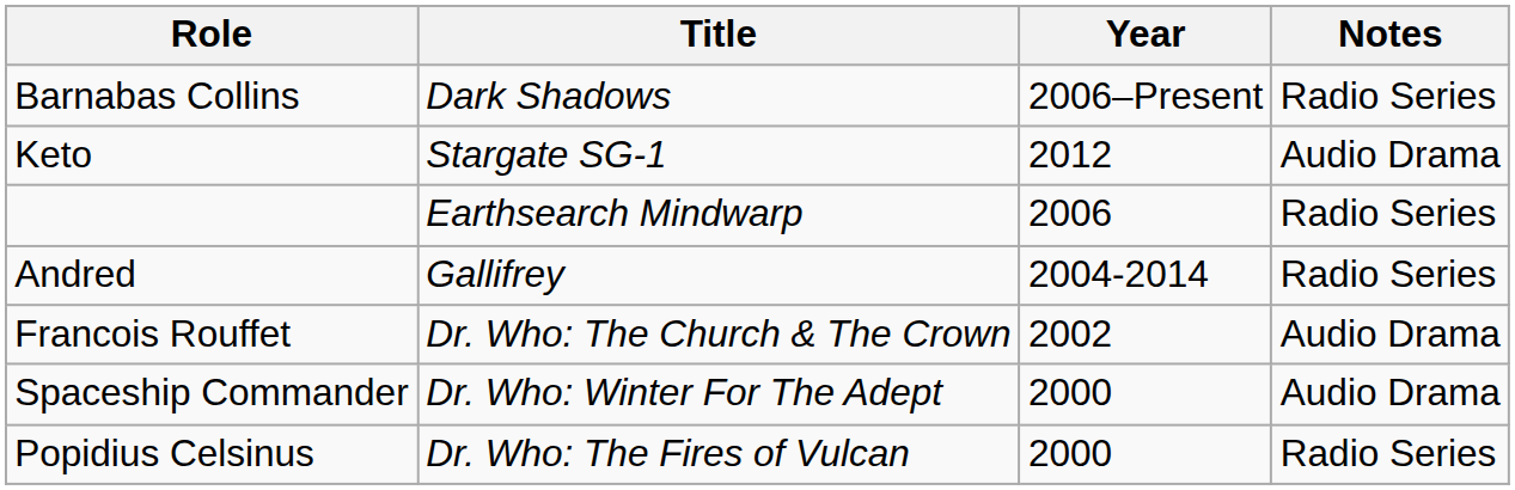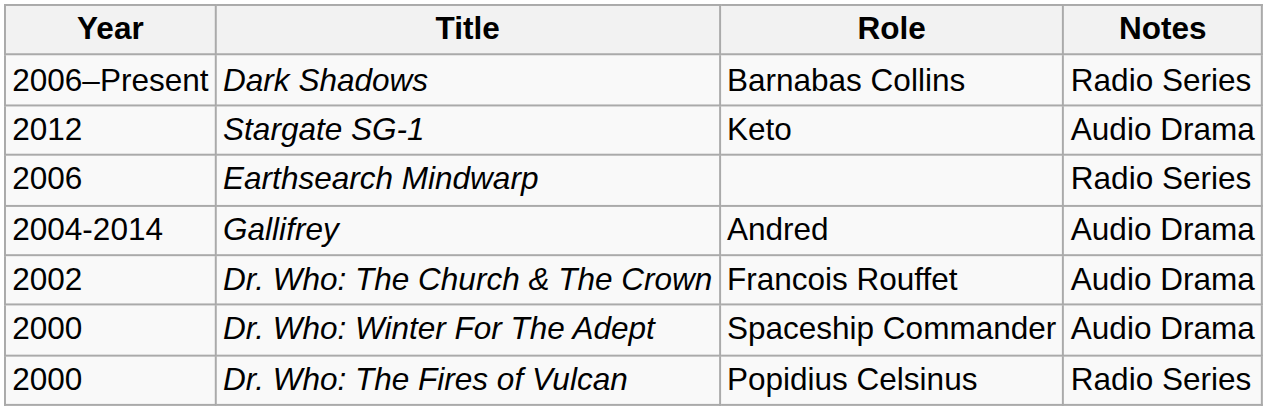columns swapped: Year <-> Role
Gallifrey | Notes: Radio Series -> Audio Drama
